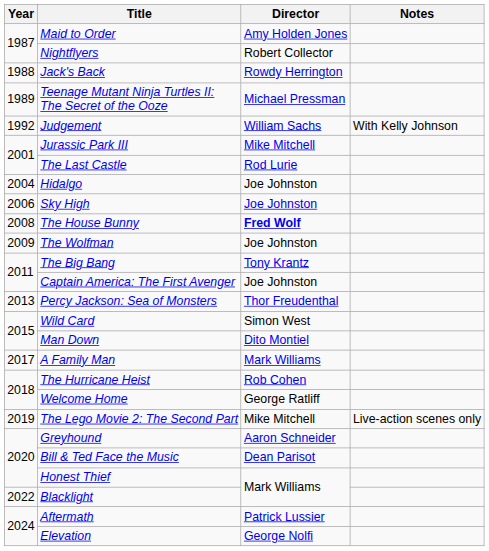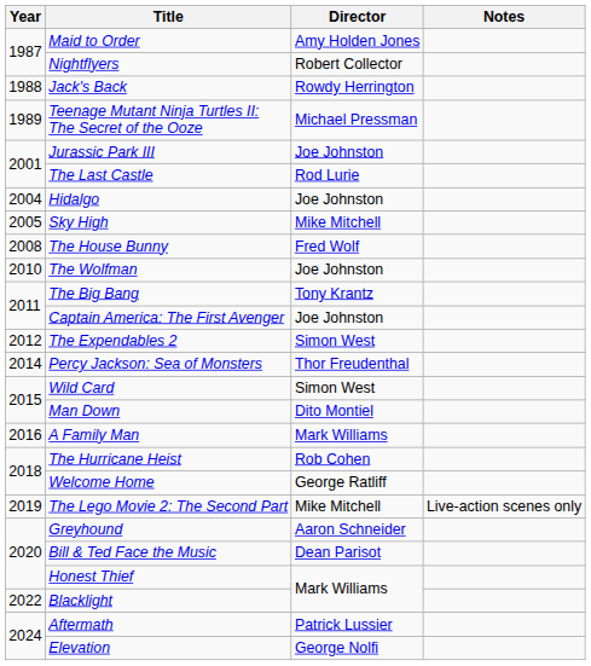- row: 1992 | Judgement | William Sachs | With Kelly Johnson
Jurassic Park III | Director: Mike Mitchell -> Joe Johnston
Sky High | Year: 2006 -> 2005
Sky High | Director: Joe Johnston -> Mike Mitchell
The House Bunny | Director: bold -> normal
The Wolfman | Year: 2009 -> 2010
+ row: 2012 | The Expendables 2 | Simon West
Percy Jackson: Sea of Monsters | Year: 2013 -> 2014
A Family Man | Year: 2017 -> 2016
